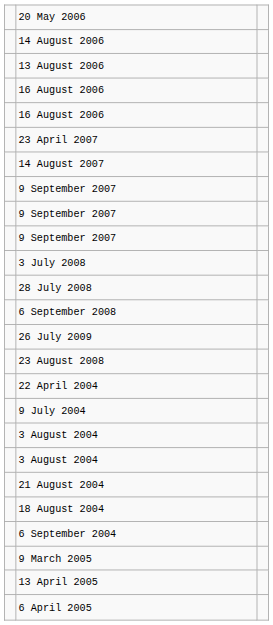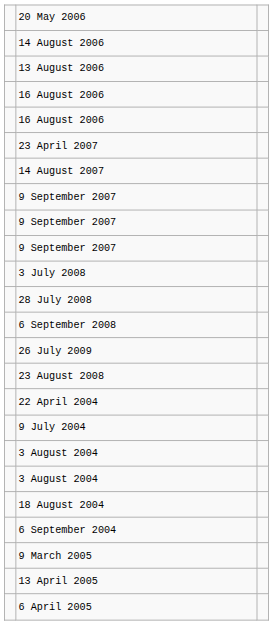- row: 21 August 2004
